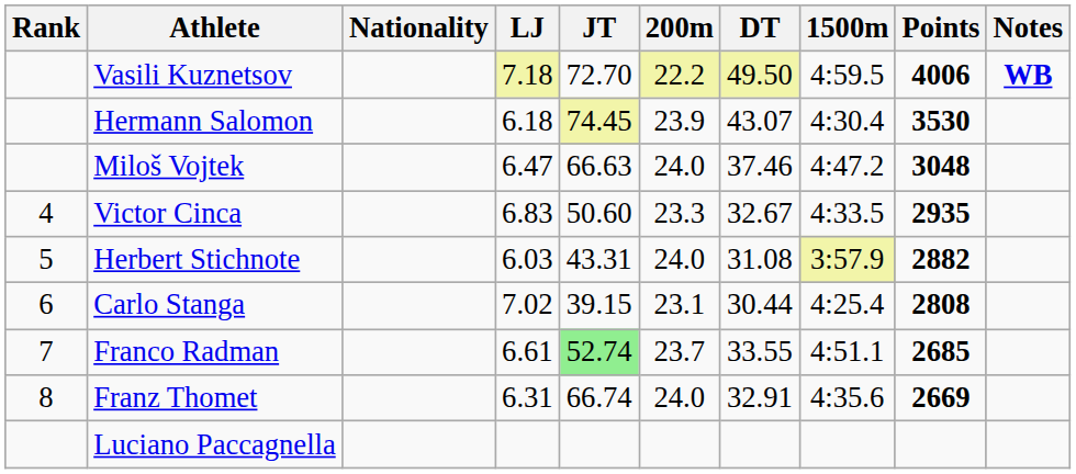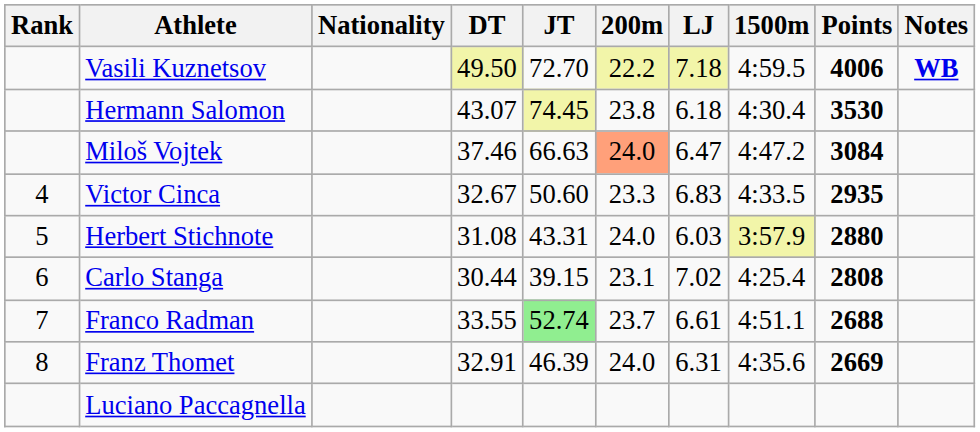columns swapped: LJ <-> DT
Hermann Salomon | 200m: 23.9 -> 23.8
Miloš Vojtek | 200m: no background -> lightsalmon background
Miloš Vojtek | Points: 3048 -> 3084
Herbert Stichnote | Points: 2882 -> 2880
Franco Radman | Points: 2685 -> 2688
Franz Thomet | JT: 66.74 -> 46.39
